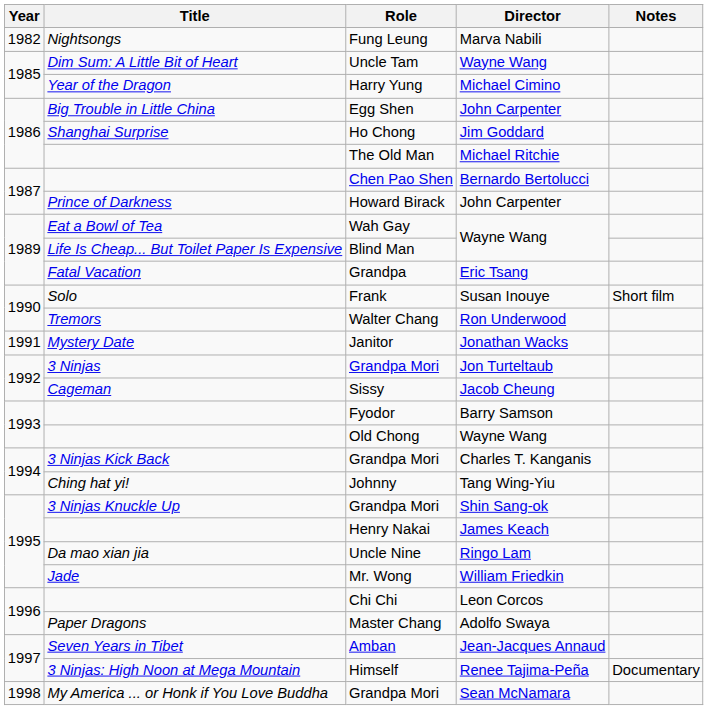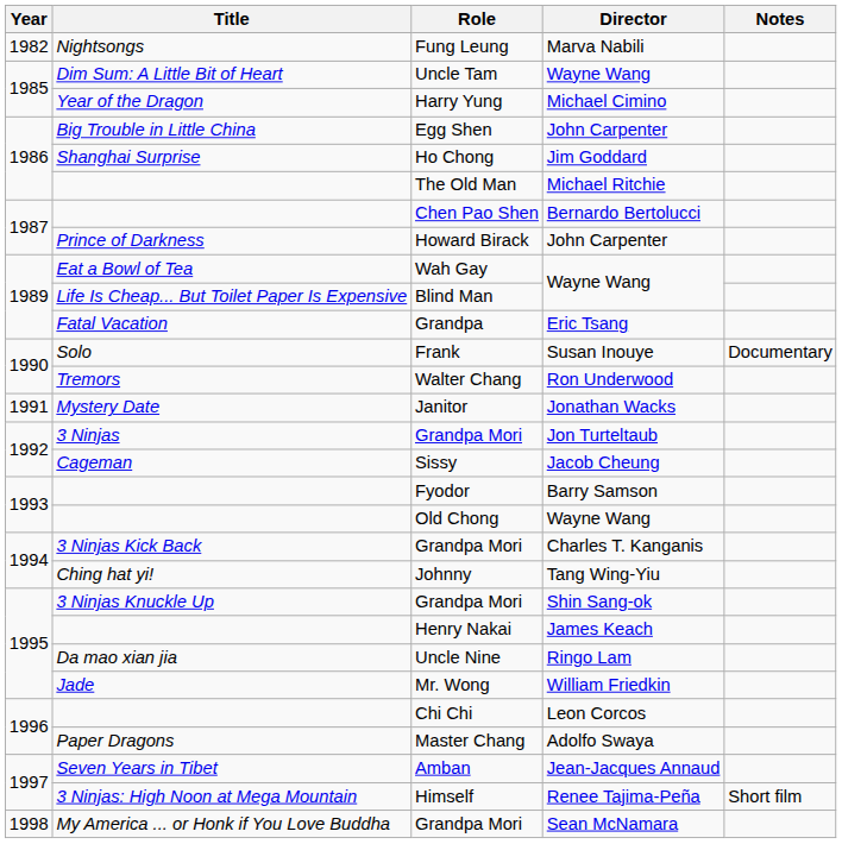Frank | Notes: Short film -> Documentary
Himself | Notes: Documentary -> Short film
